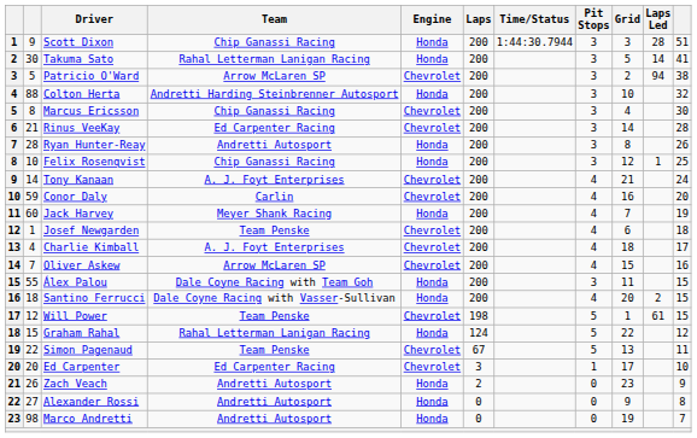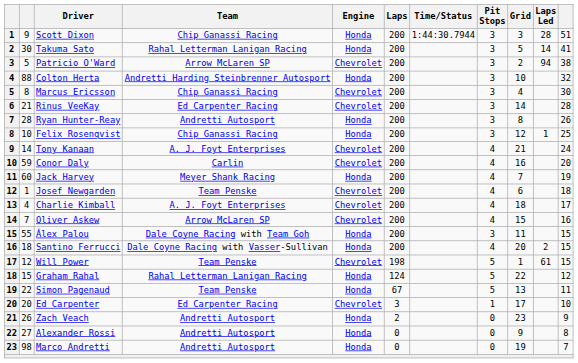Simon Pagenaud | Engine: Chevrolet -> Honda
